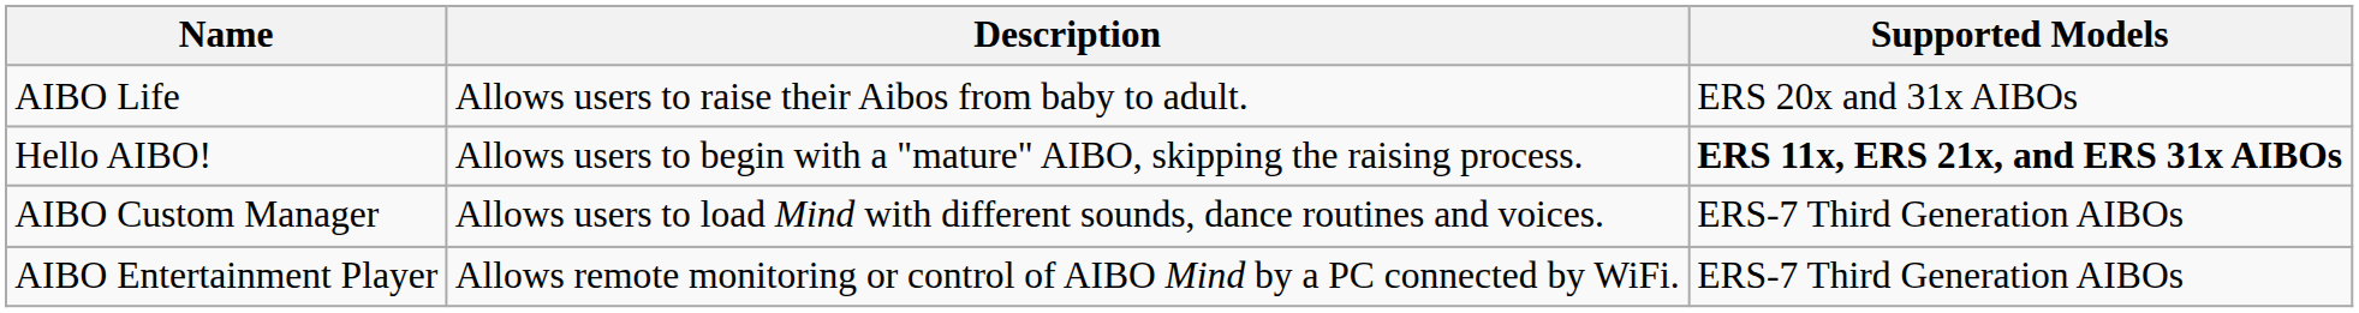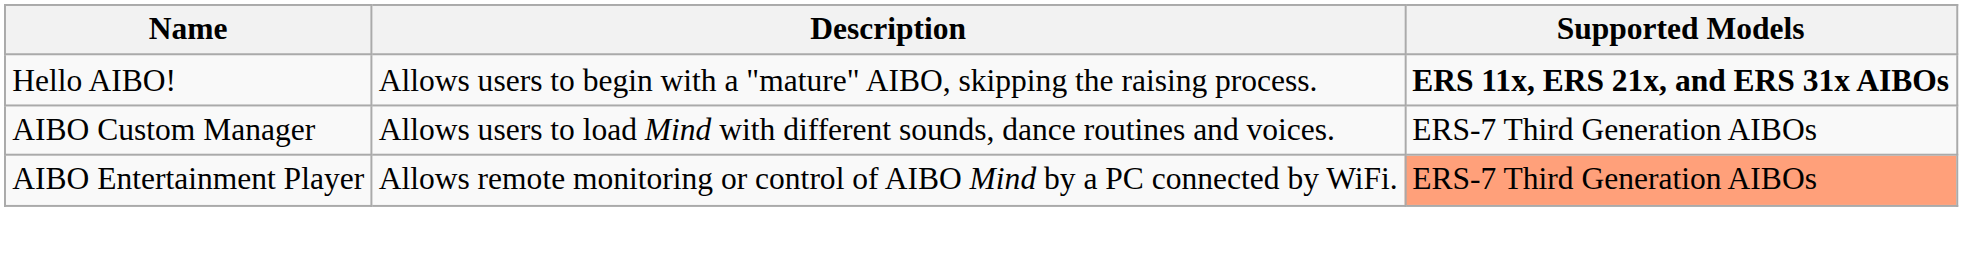- row: AIBO Life | Allows users to raise their Aibos from baby to adult. | ERS 20x and 31x AIBOs
AIBO Entertainment Player | Supported Models: no background -> lightsalmon background
